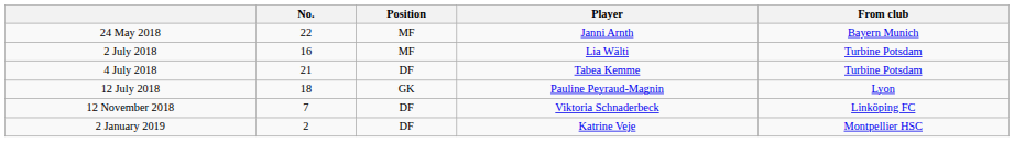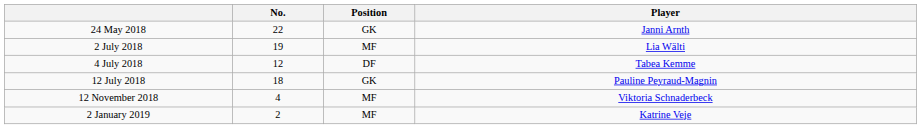- column: From club | Bayern Munich | Turbine Potsdam | Turbine Potsdam | Lyon | Linköping FC | Montpellier HSC
24 May 2018 | Position: MF -> GK
2 July 2018 | No.: 16 -> 19
4 July 2018 | No.: 21 -> 12
12 November 2018 | No.: 7 -> 4
12 November 2018 | Position: DF -> MF
2 January 2019 | Position: DF -> MF
